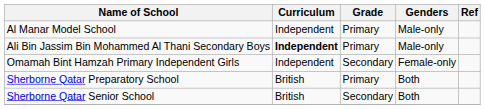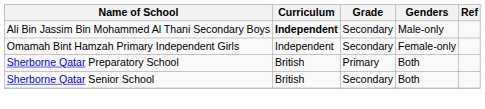- row: Al Manar Model School | Independent | Primary | Male-only
Ali Bin Jassim Bin Mohammed Al Thani Secondary Boys | Grade: Primary -> Secondary
